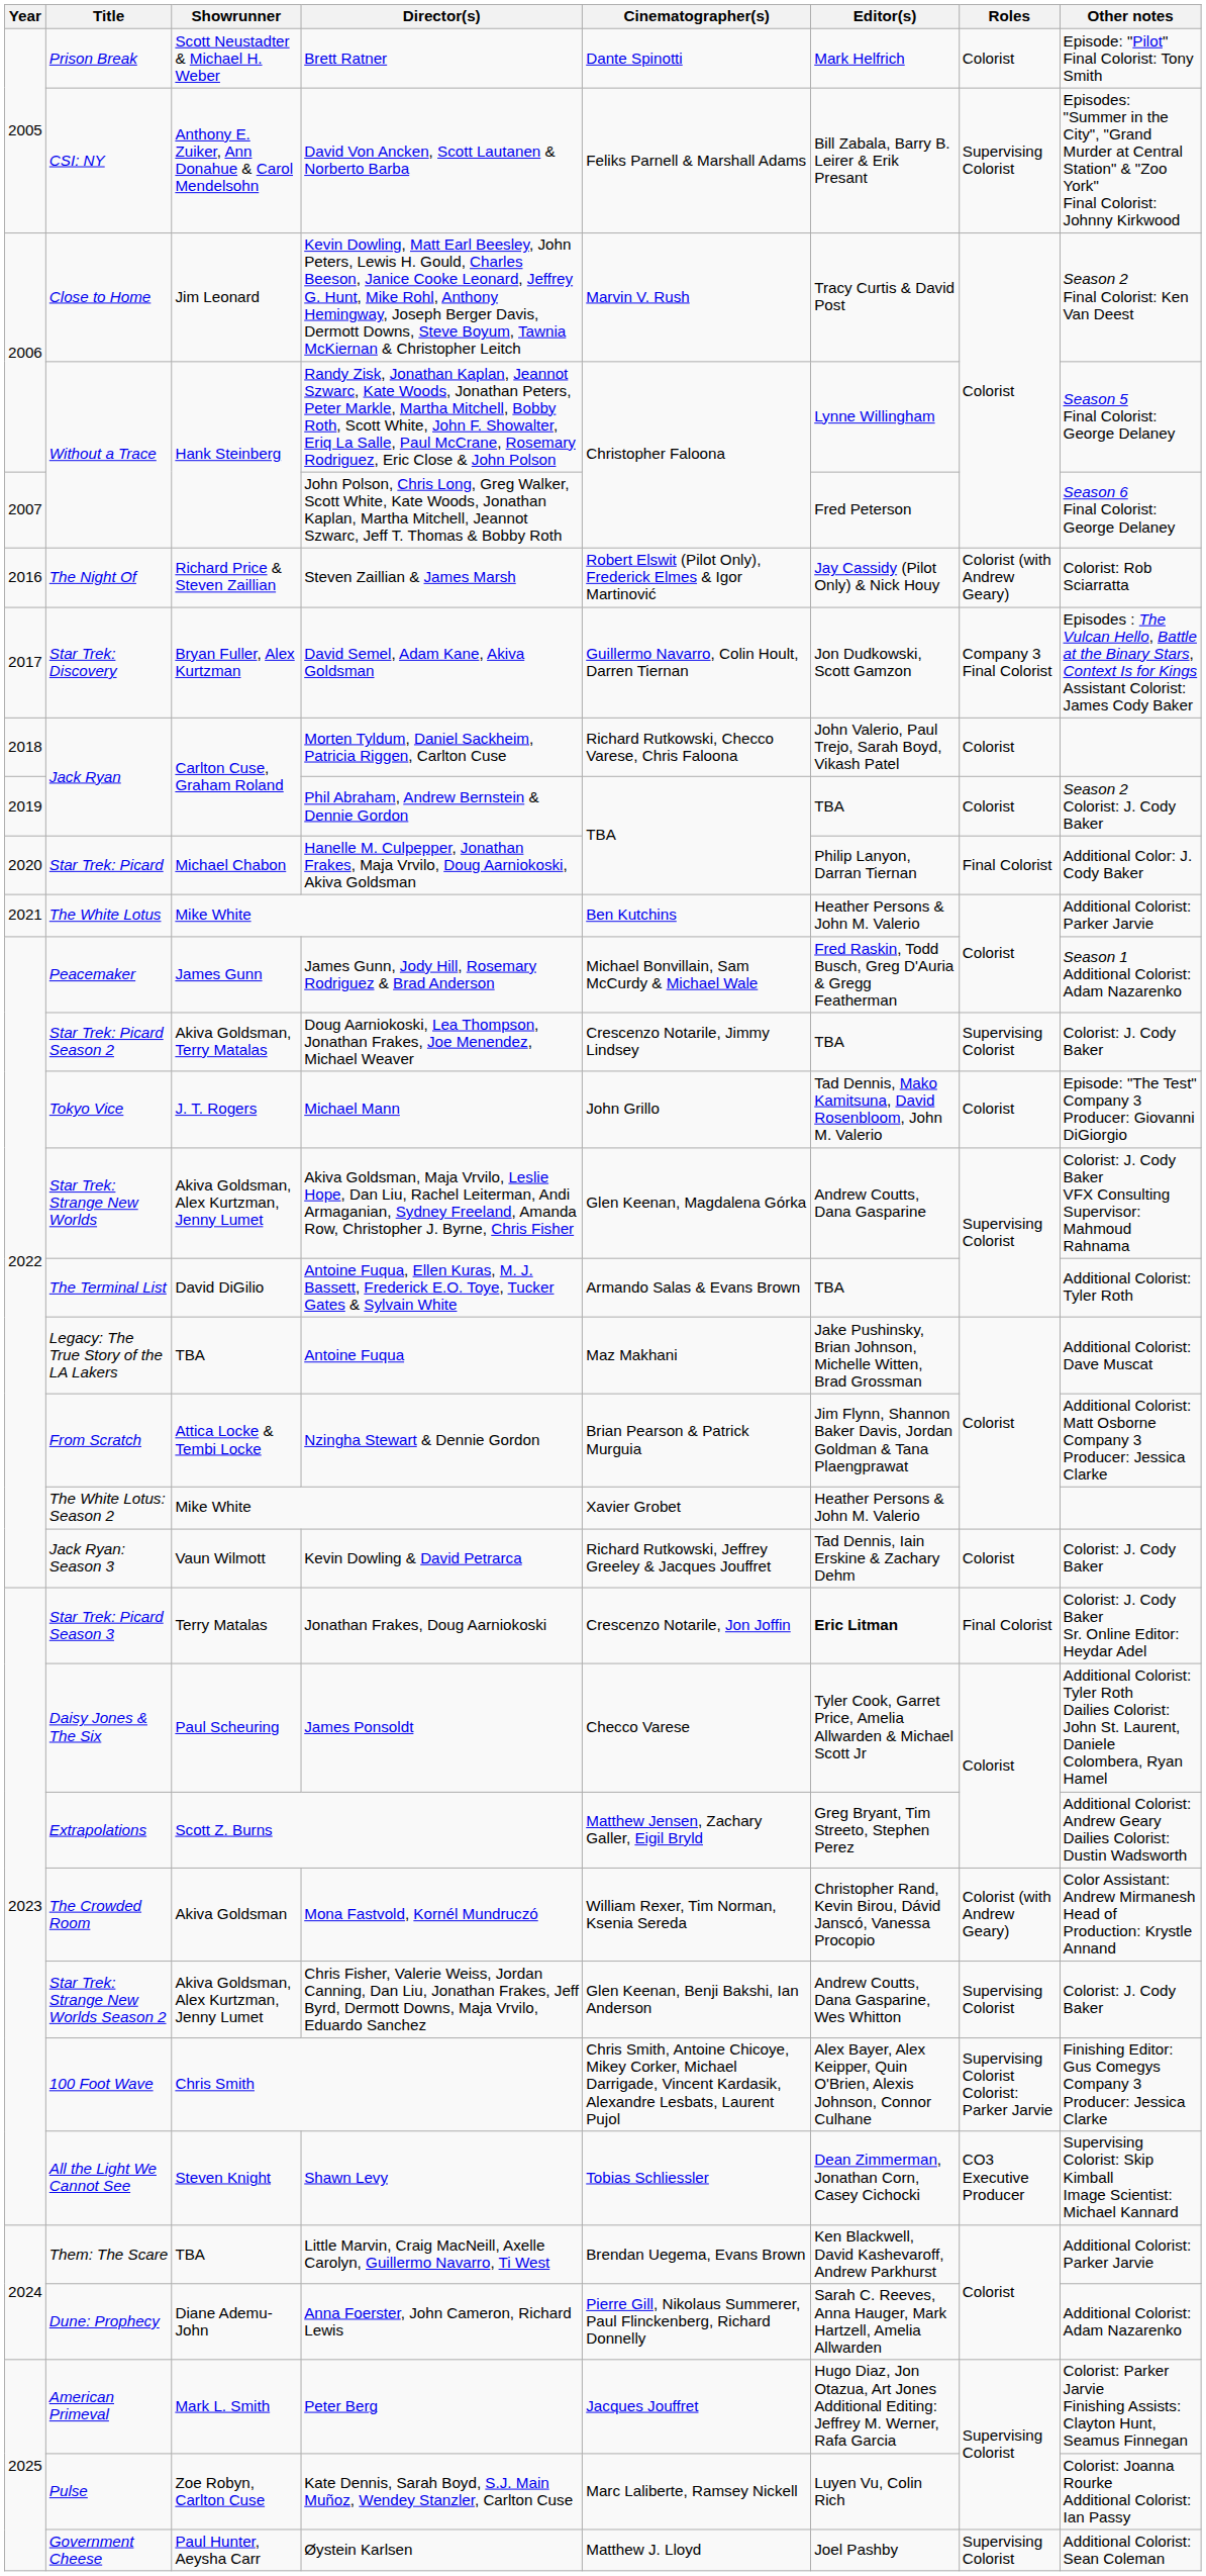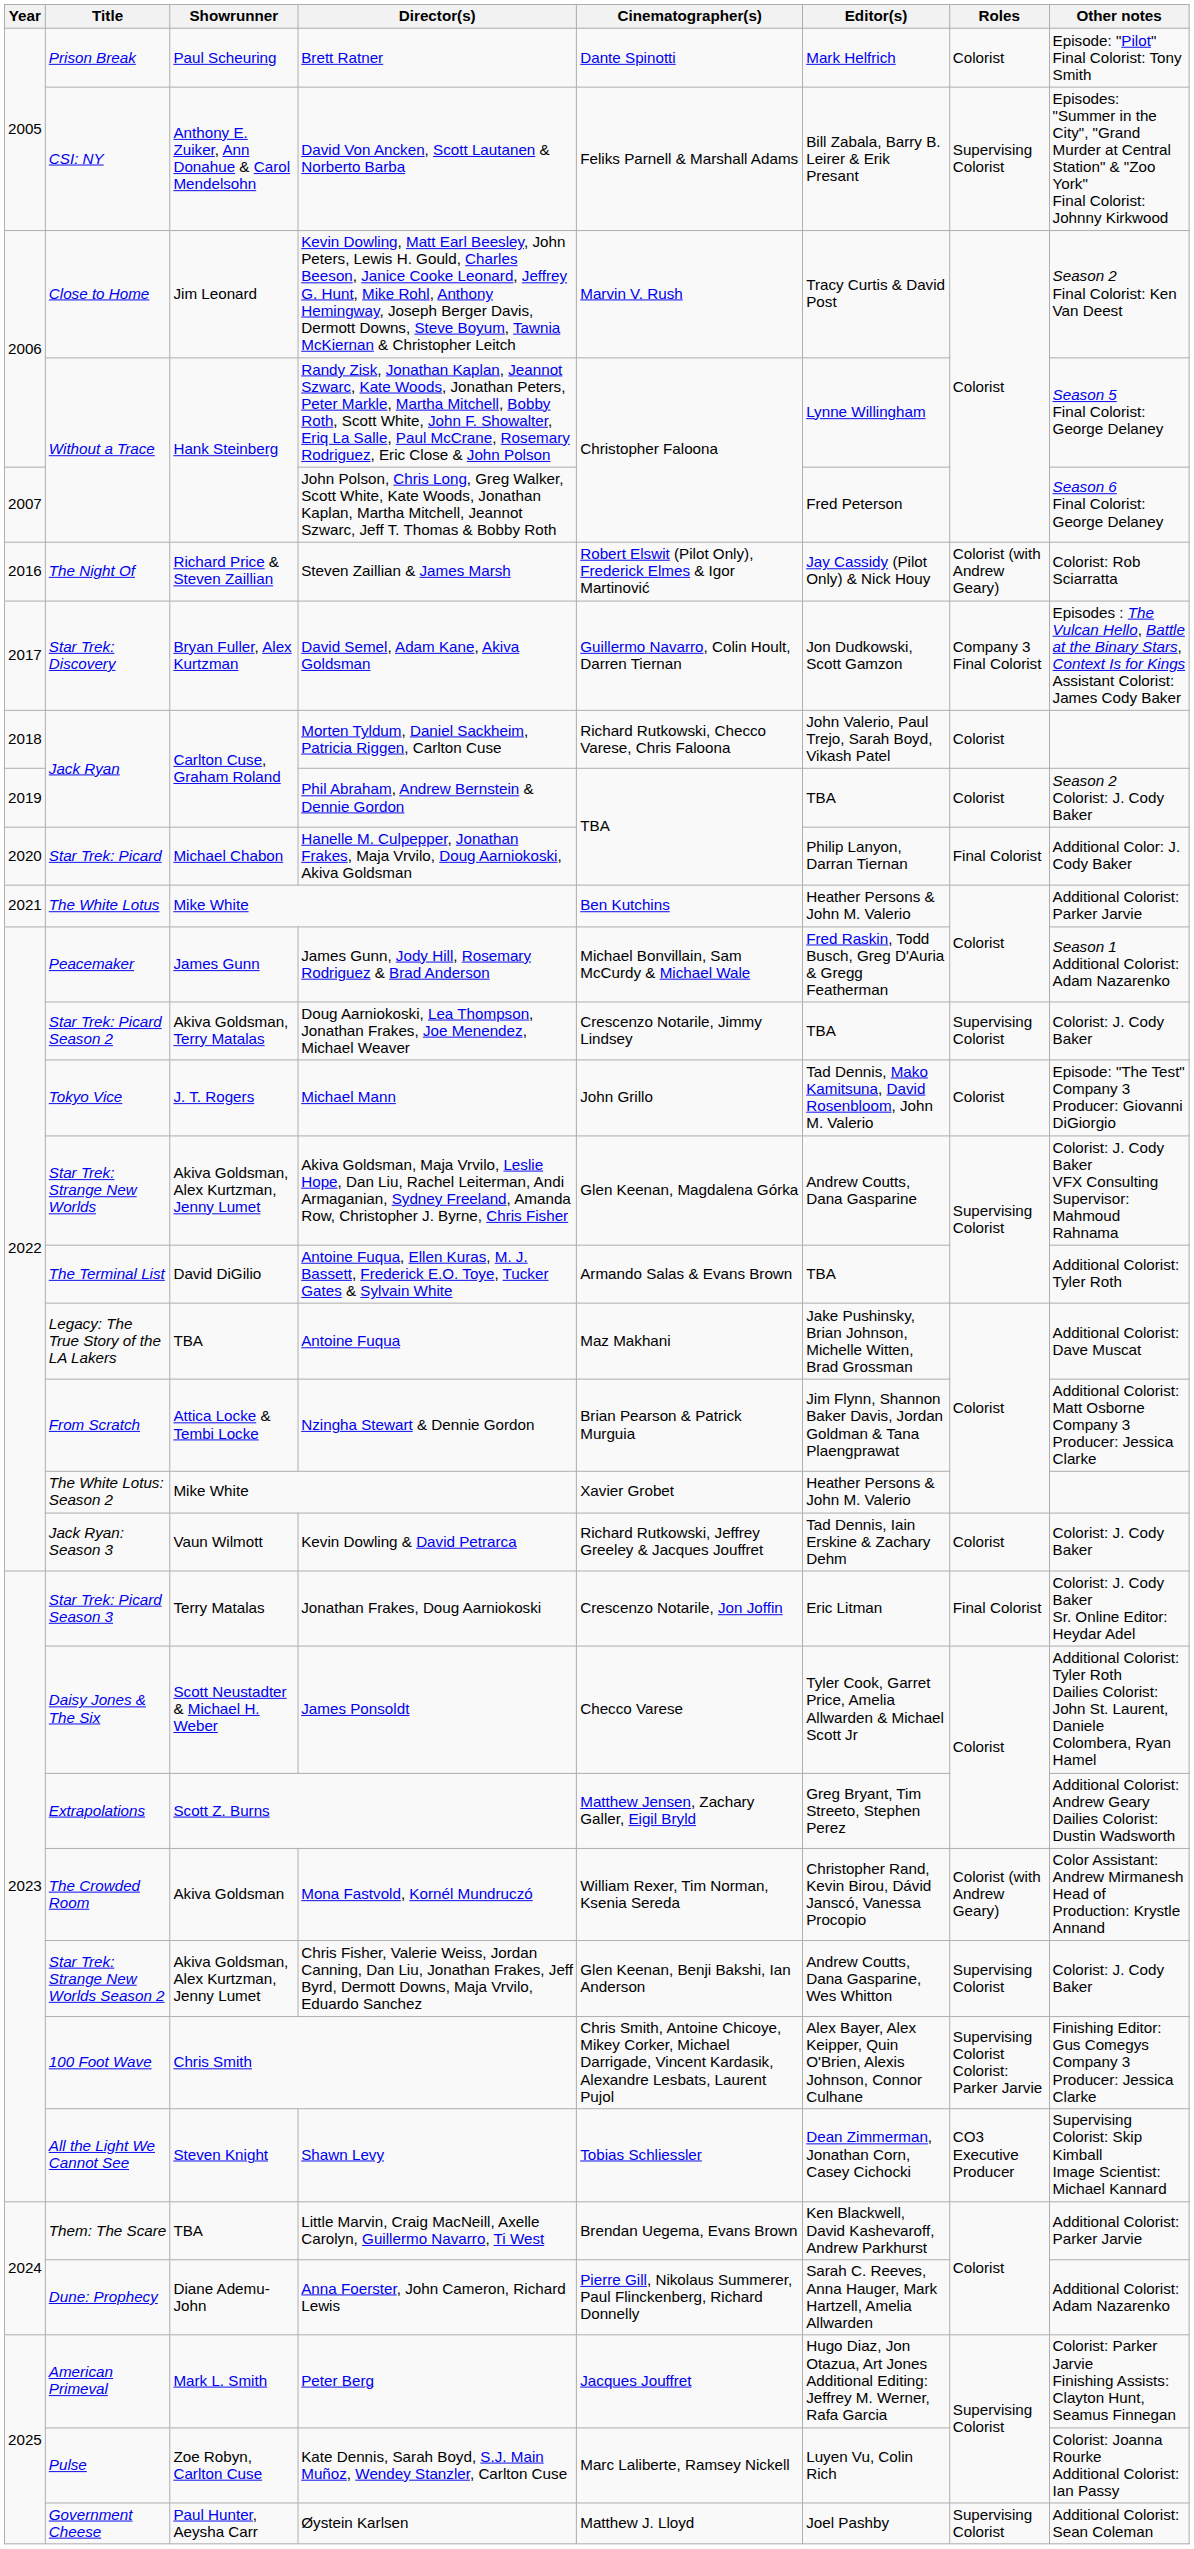Brett Ratner | Showrunner: Scott Neustadter & Michael H. Weber -> Paul Scheuring
Jonathan Frakes, Doug Aarniokoski | Editor(s): bold -> normal
James Ponsoldt | Showrunner: Paul Scheuring -> Scott Neustadter & Michael H. Weber
